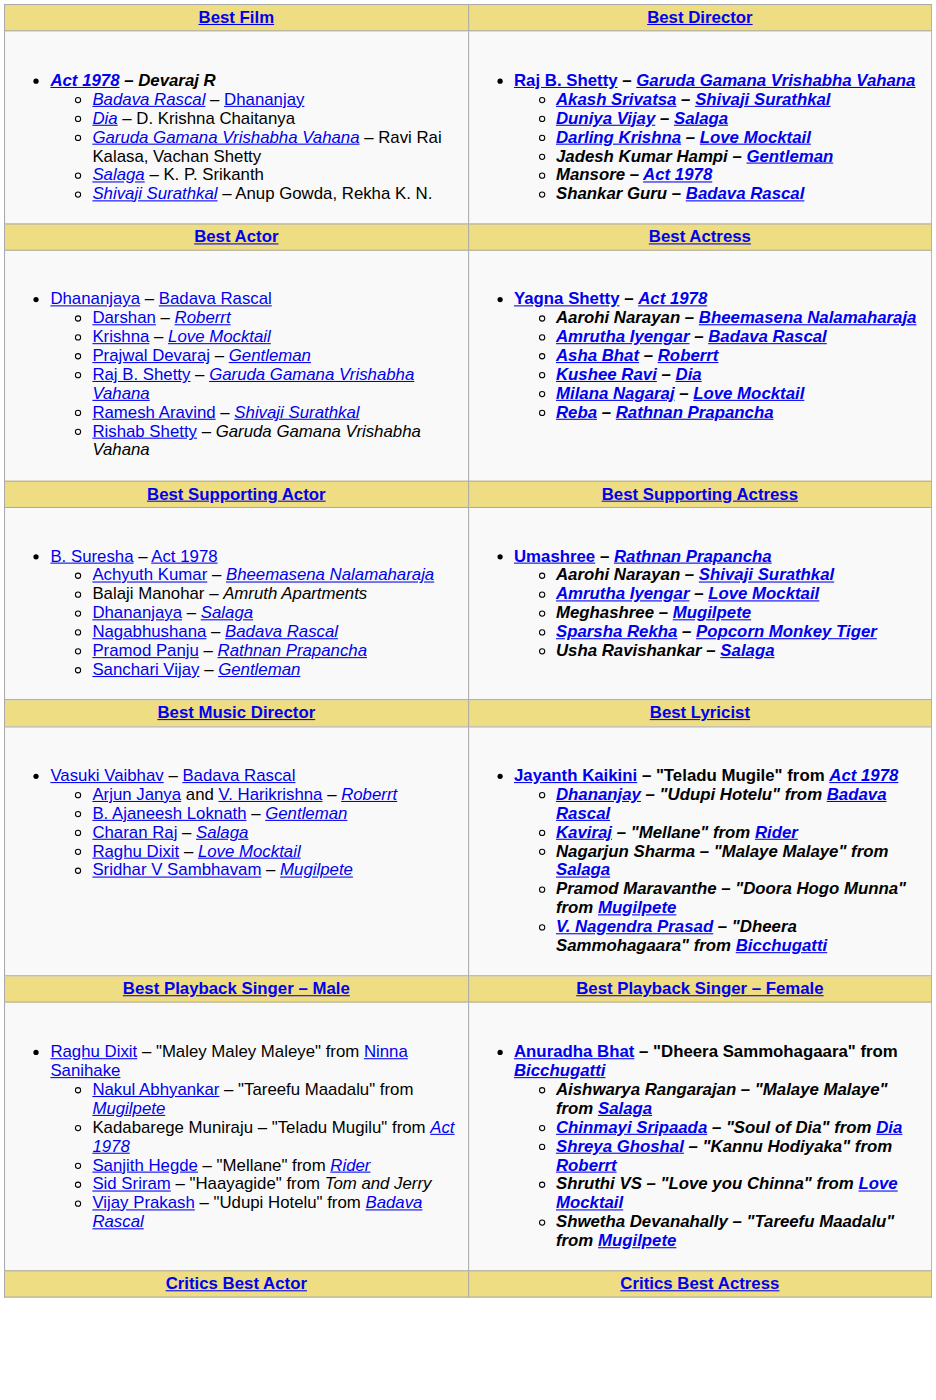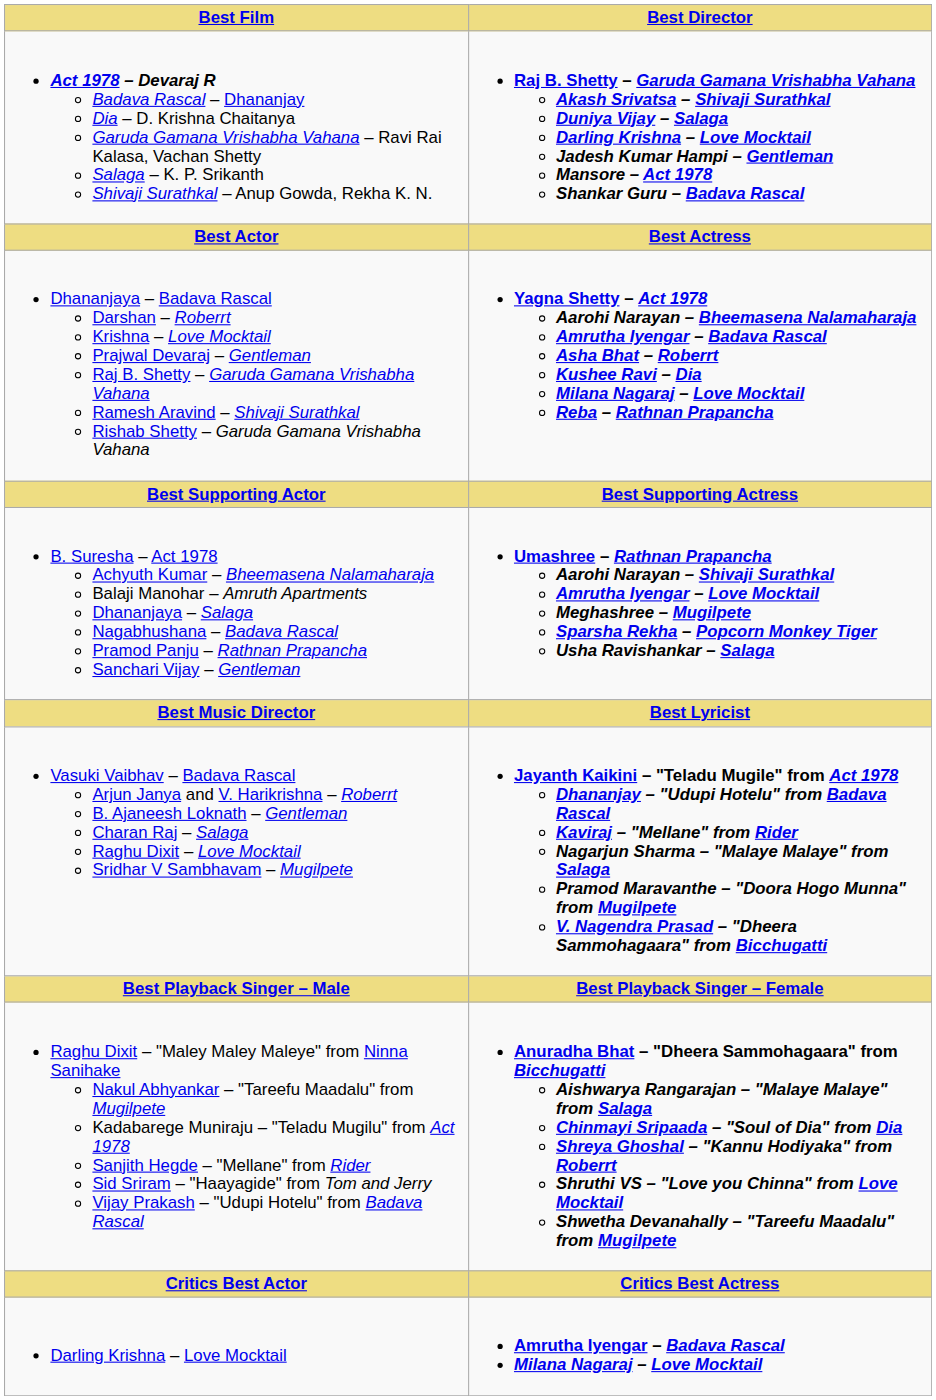+ row: Darling Krishna – Love Mocktail | Amrutha Iyengar – Badava Rascal Milana Nagaraj – Love Mocktail
